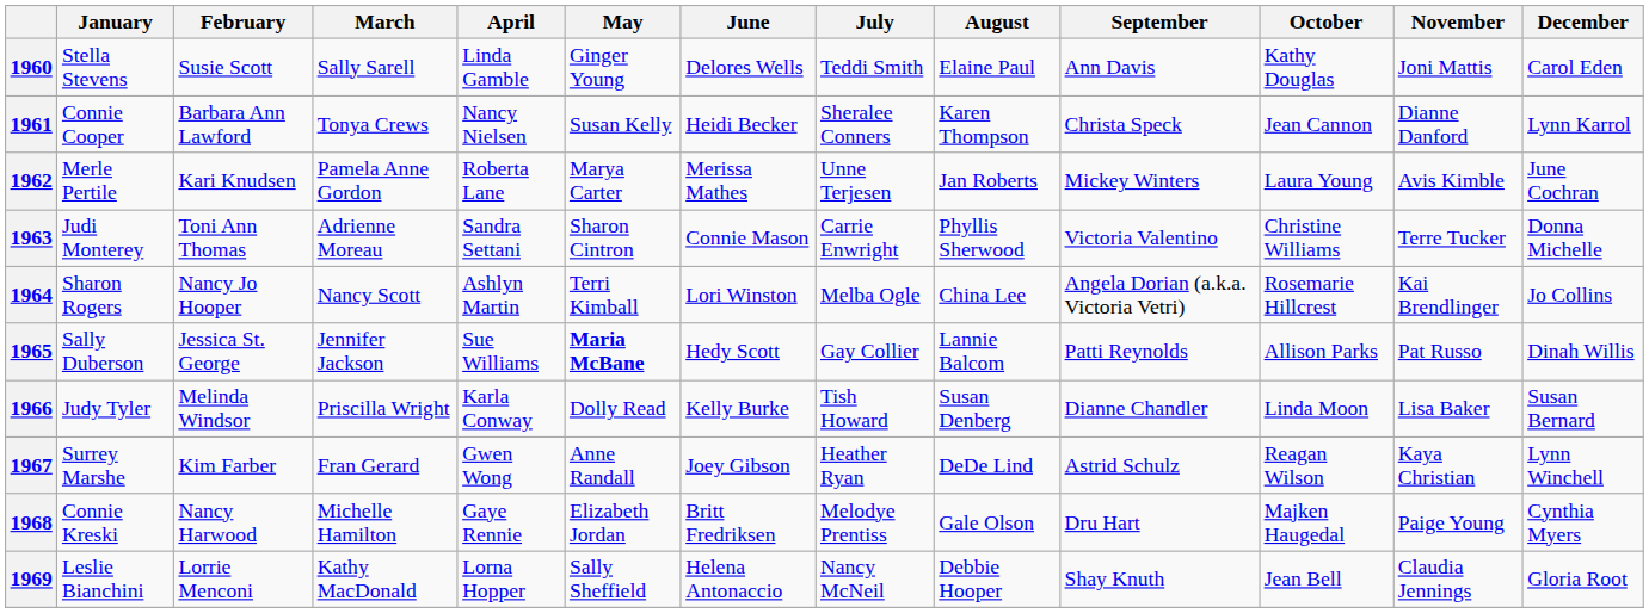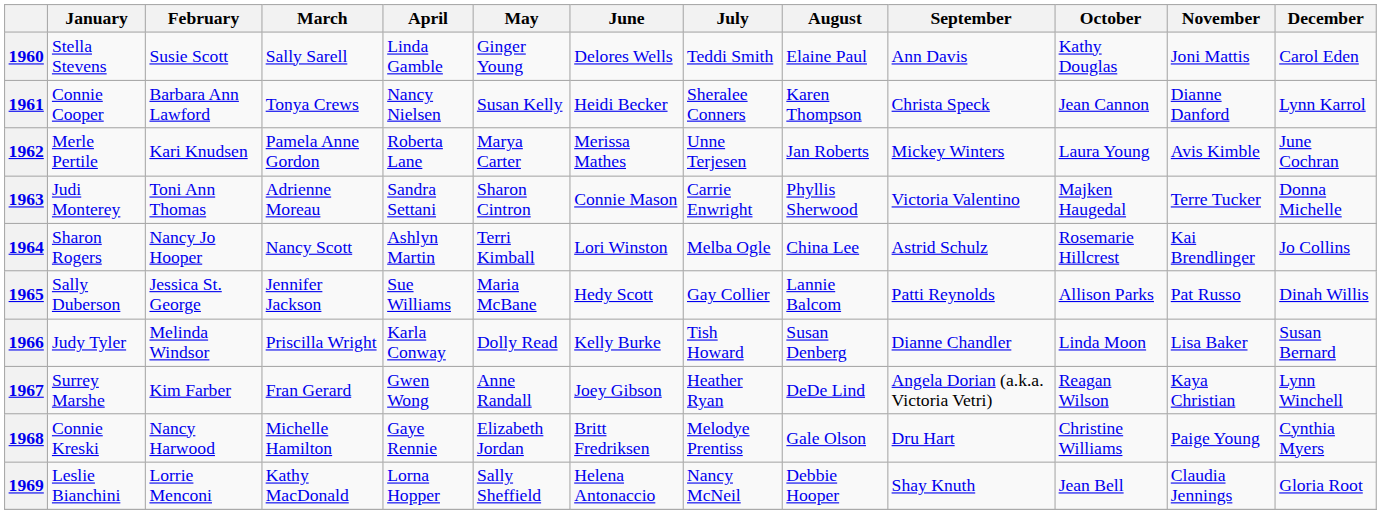1963 | October: Christine Williams -> Majken Haugedal
1964 | September: Angela Dorian (a.k.a. Victoria Vetri) -> Astrid Schulz
1965 | May: bold -> normal
1967 | September: Astrid Schulz -> Angela Dorian (a.k.a. Victoria Vetri)
1968 | October: Majken Haugedal -> Christine Williams
